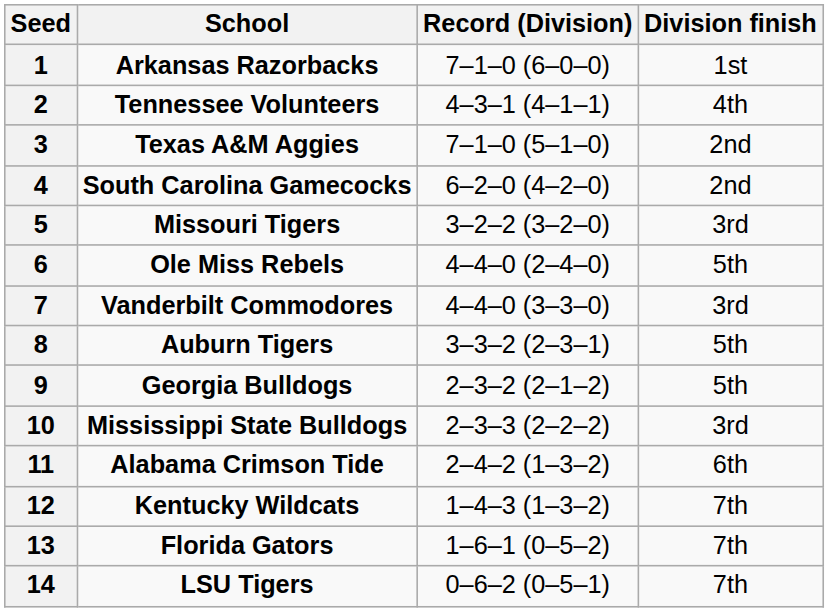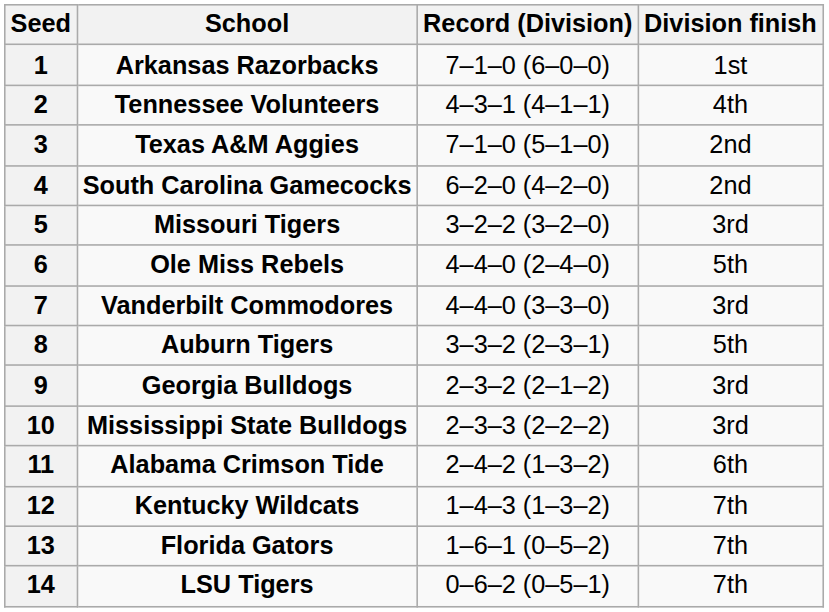9 | Division finish: 5th -> 3rd
